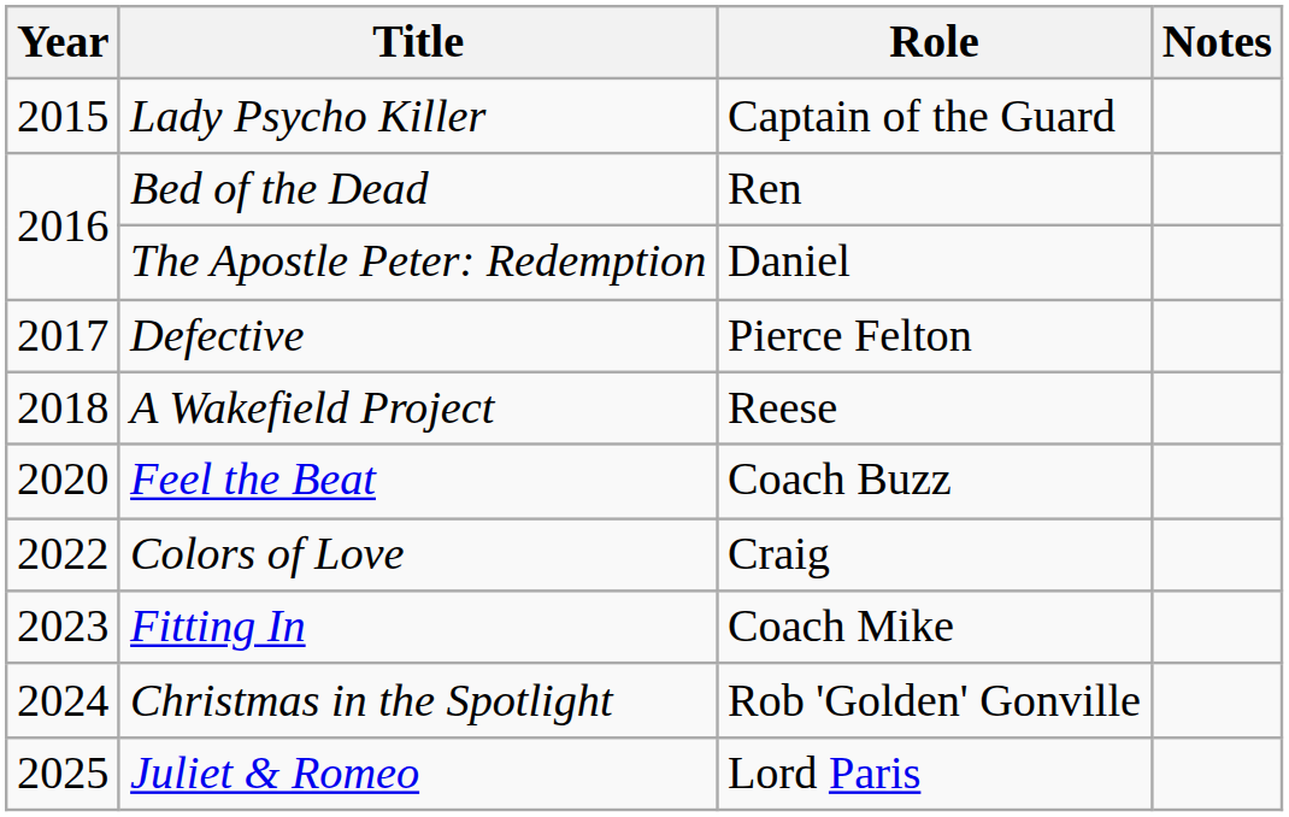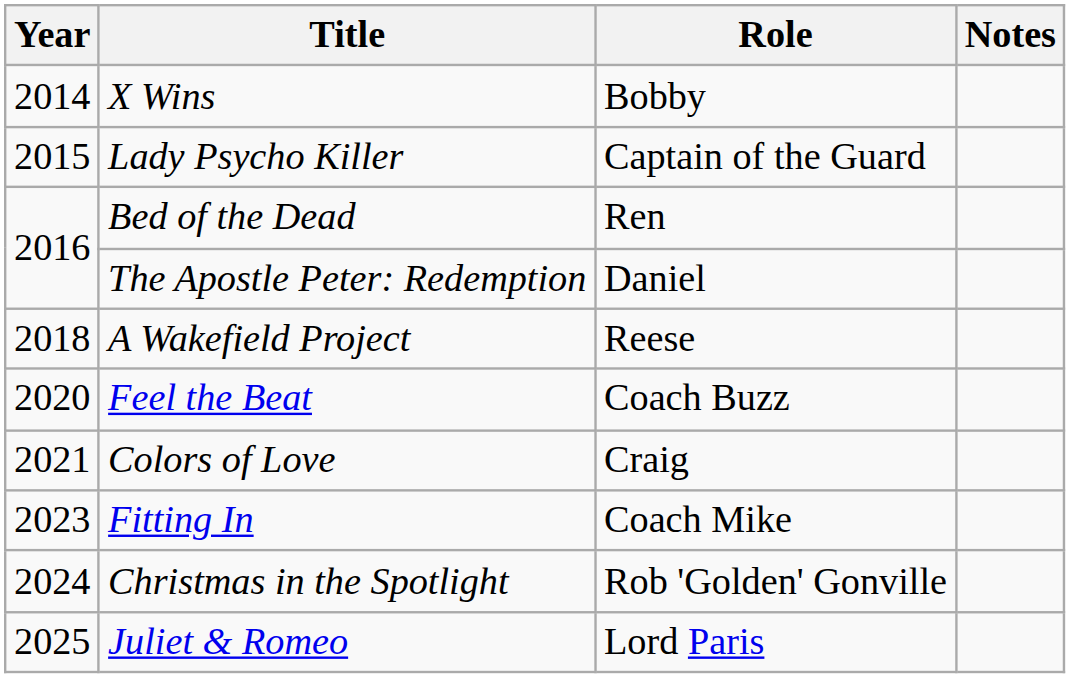+ row: 2014 | X Wins | Bobby
- row: 2017 | Defective | Pierce Felton
Colors of Love | Year: 2022 -> 2021
